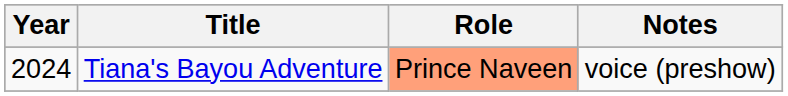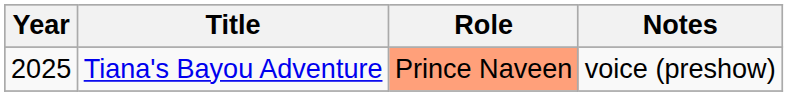Tiana's Bayou Adventure | Year: 2024 -> 2025
